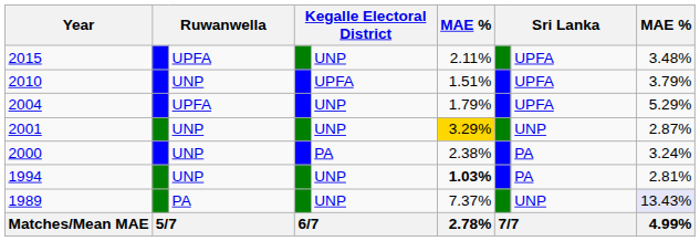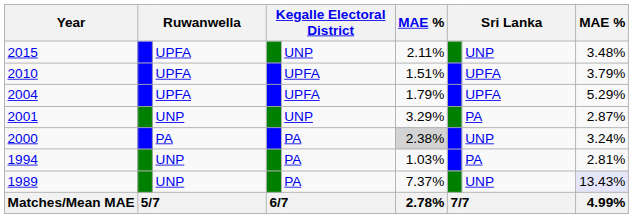2015 | column 8: UPFA -> UNP
2010 | column 3: UNP -> UPFA
2004 | column 5: UNP -> UPFA
2001 | column 6: gold background -> no background
2001 | column 8: UNP -> PA
2000 | column 3: UNP -> PA
2000 | column 6: no background -> lightgrey background
2000 | column 8: PA -> UNP
1994 | column 5: UNP -> PA
1994 | column 6: bold -> normal
1989 | column 3: PA -> UNP
1989 | column 5: UNP -> PA
